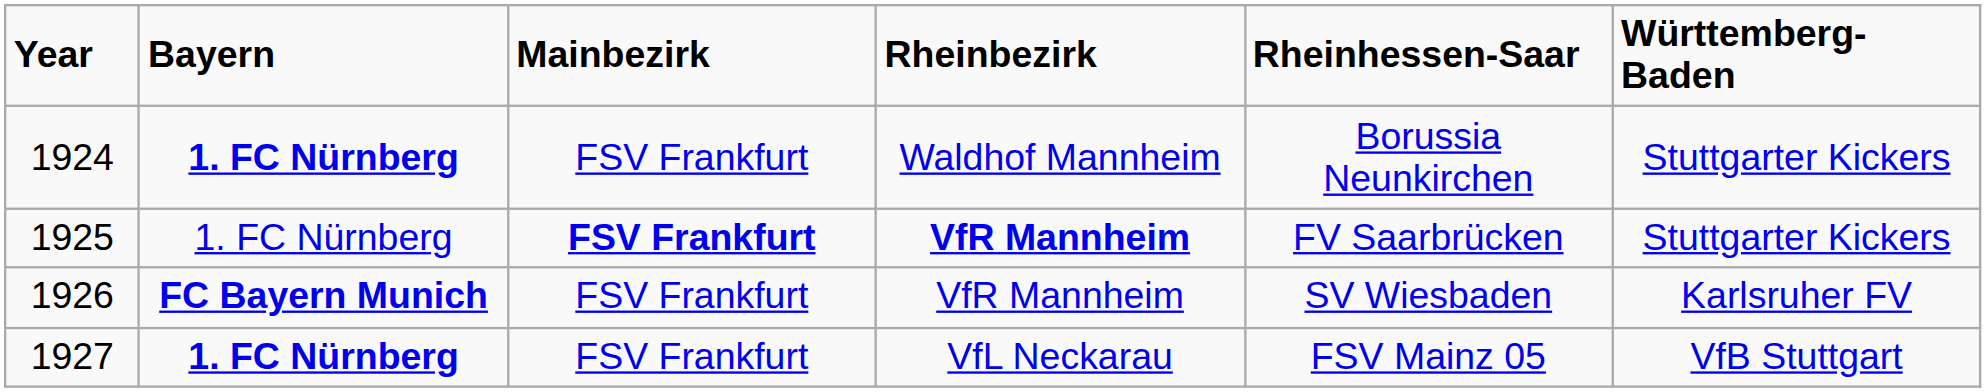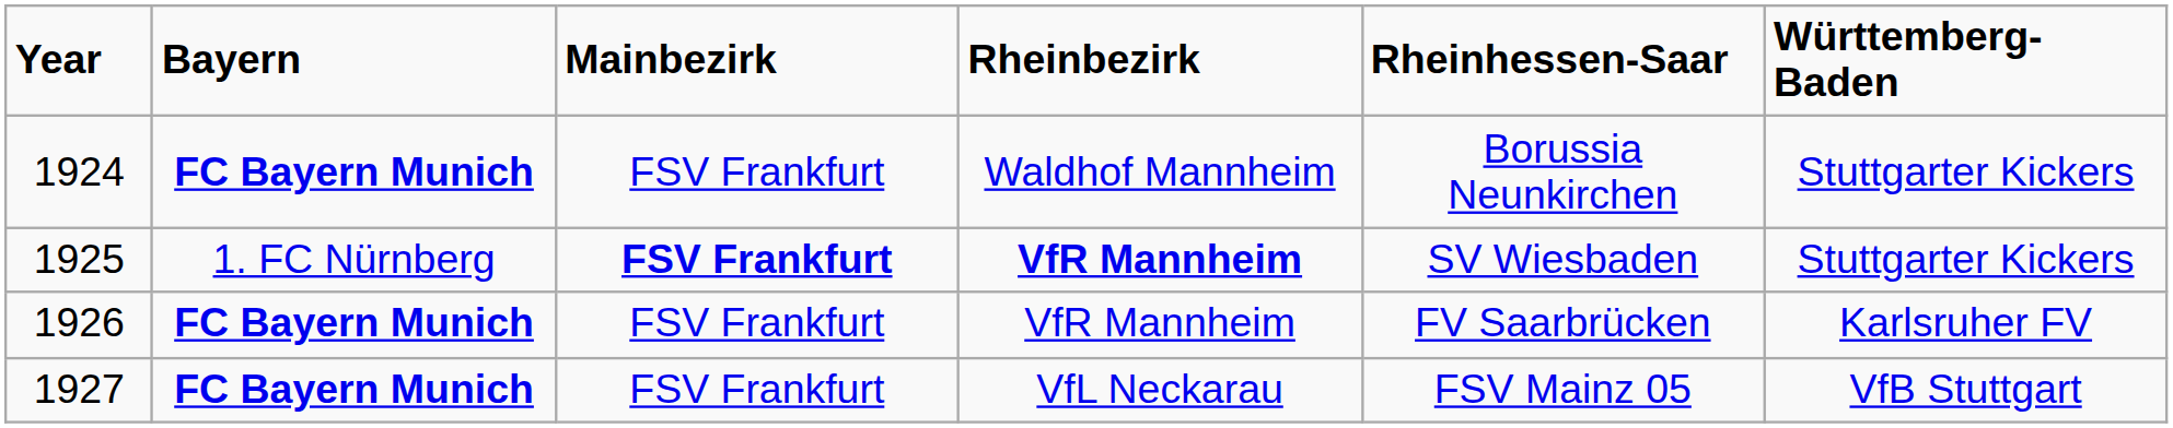1924 | Bayern: 1. FC Nürnberg -> FC Bayern Munich
1925 | Rheinhessen-Saar: FV Saarbrücken -> SV Wiesbaden
1926 | Rheinhessen-Saar: SV Wiesbaden -> FV Saarbrücken
1927 | Bayern: 1. FC Nürnberg -> FC Bayern Munich
